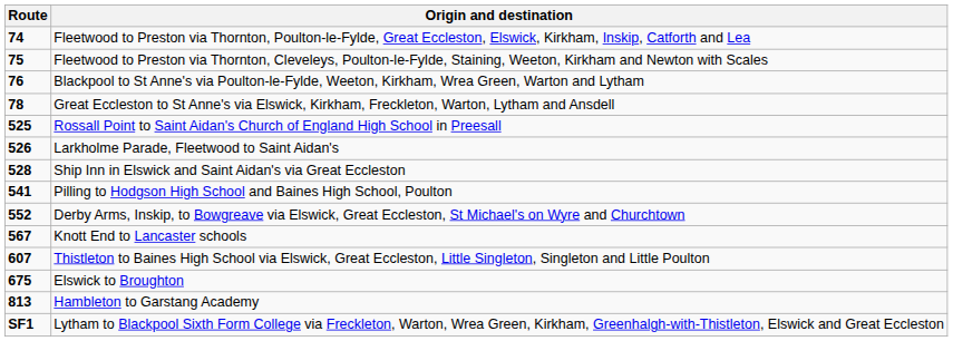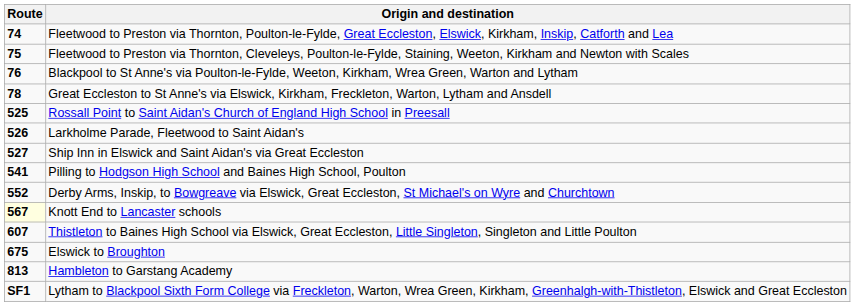Ship Inn in Elswick and Saint Aidan's via Great Eccleston | Route: 528 -> 527
Knott End to Lancaster schools | Route: no background -> lightyellow background
